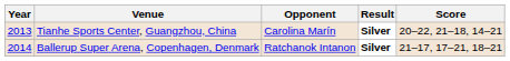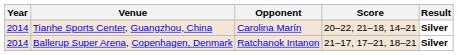columns swapped: Score <-> Result
Tianhe Sports Center, Guangzhou, China | Year: 2013 -> 2014
